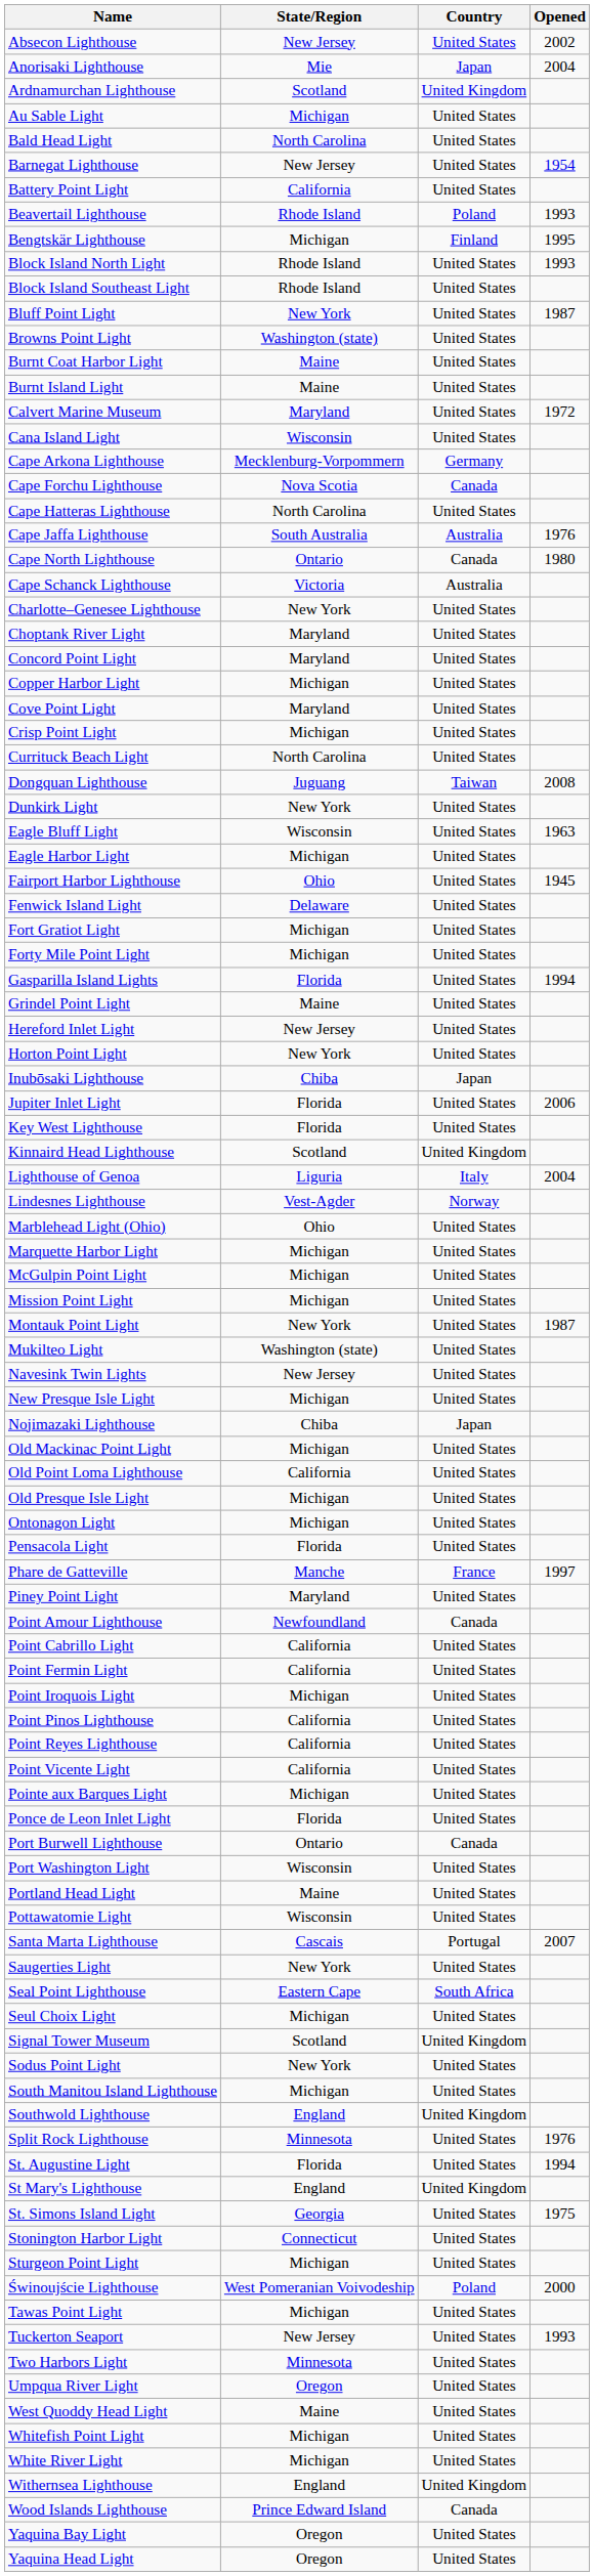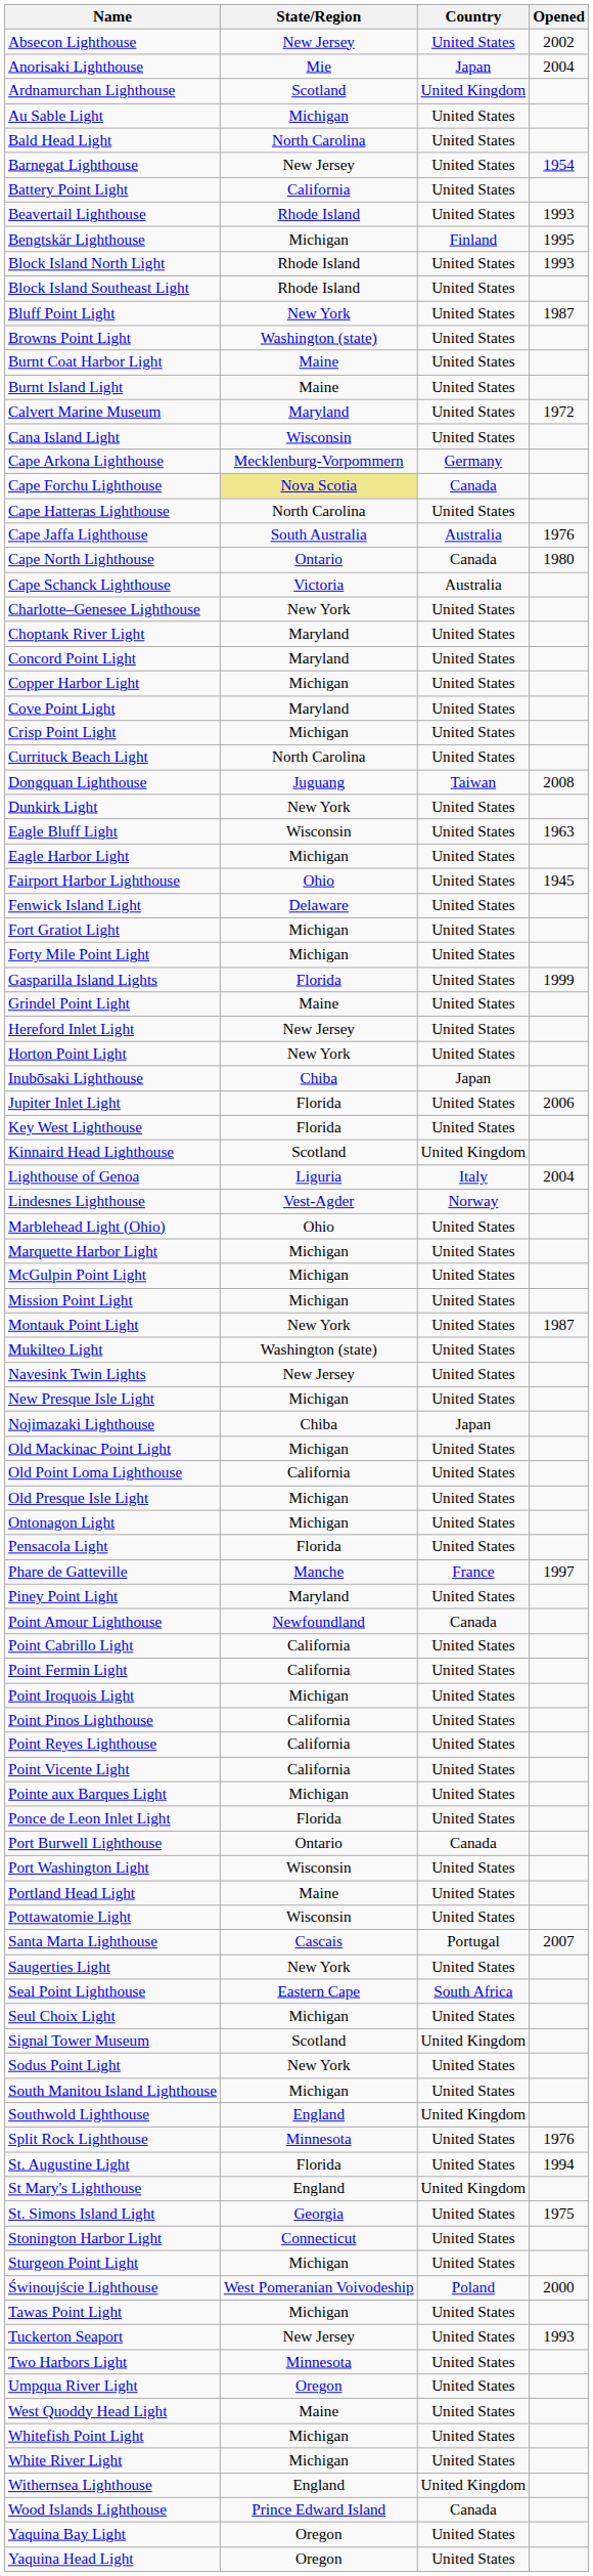Beavertail Lighthouse | Country: Poland -> United States
Cape Forchu Lighthouse | State/Region: no background -> khaki background
Gasparilla Island Lights | Opened: 1994 -> 1999
